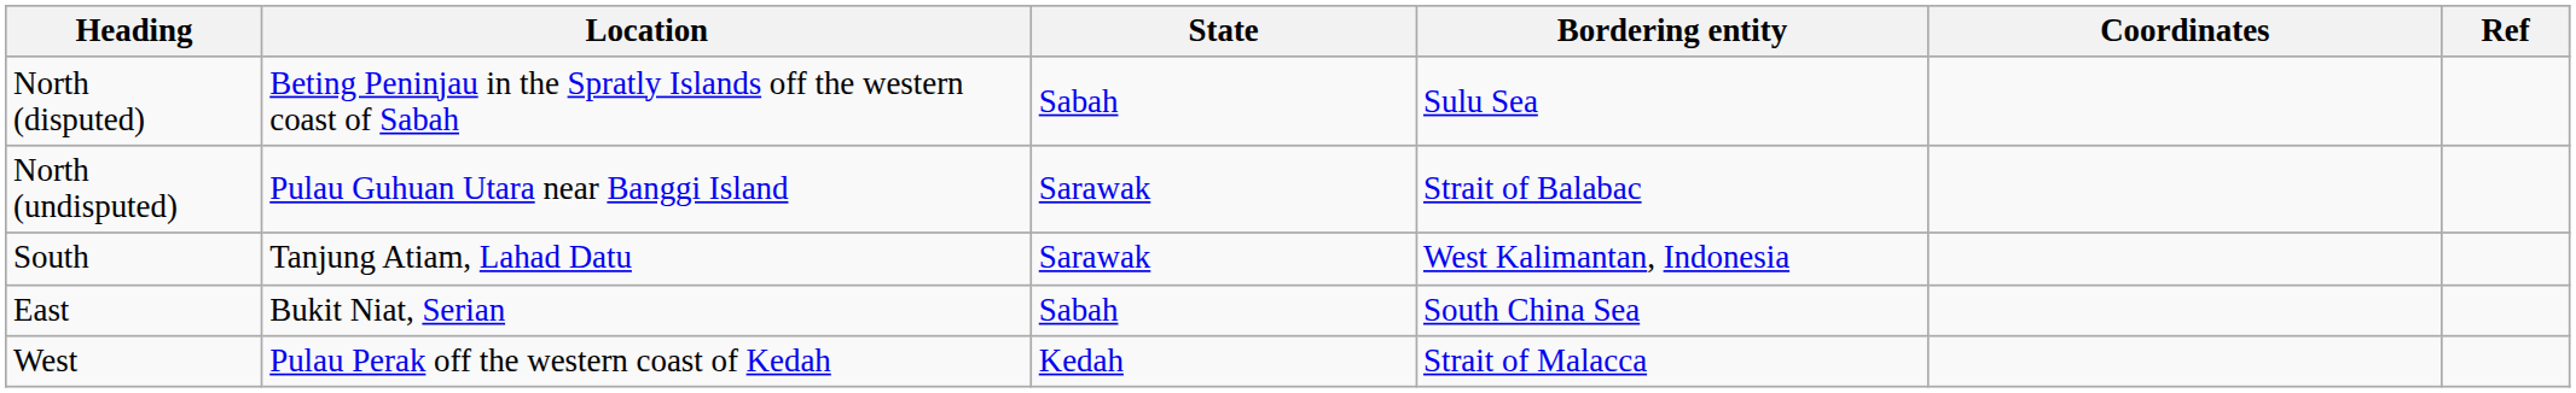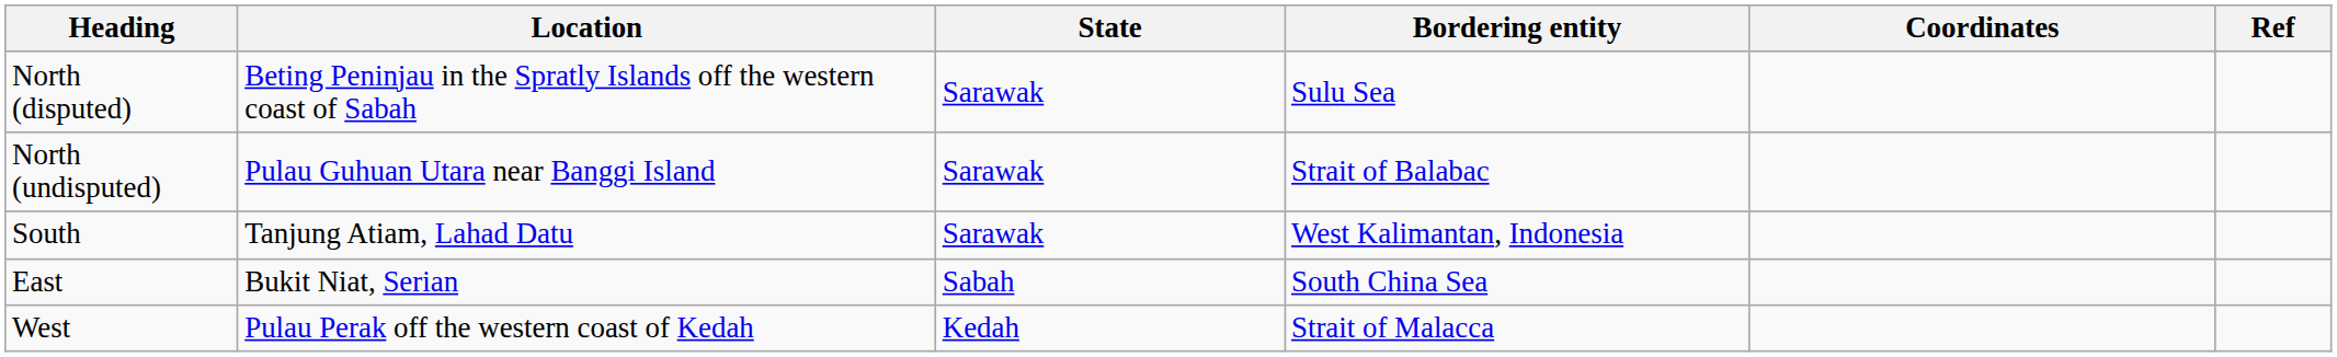North (disputed) | State: Sabah -> Sarawak
